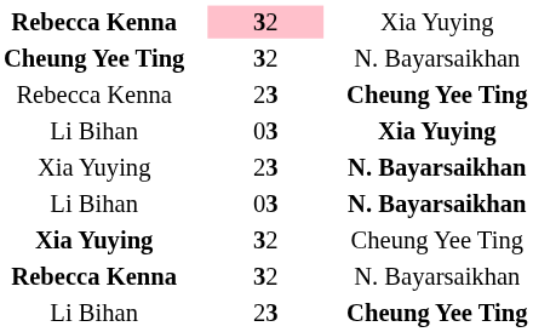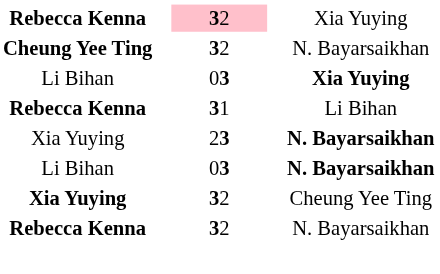- row: Rebecca Kenna | 23 | Cheung Yee Ting
+ row: Rebecca Kenna | 31 | Li Bihan
- row: Li Bihan | 23 | Cheung Yee Ting
